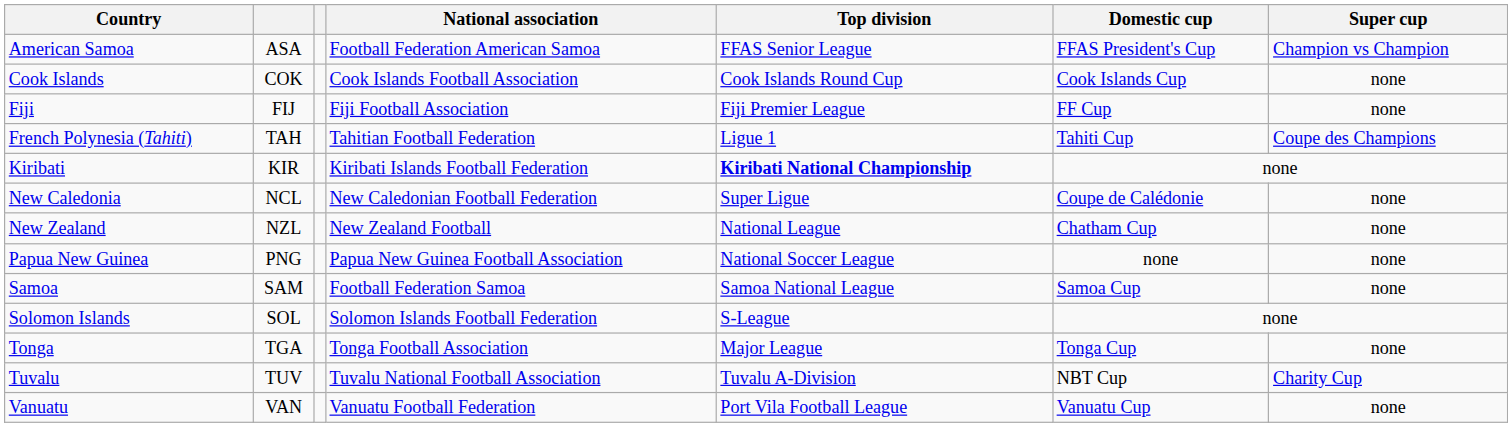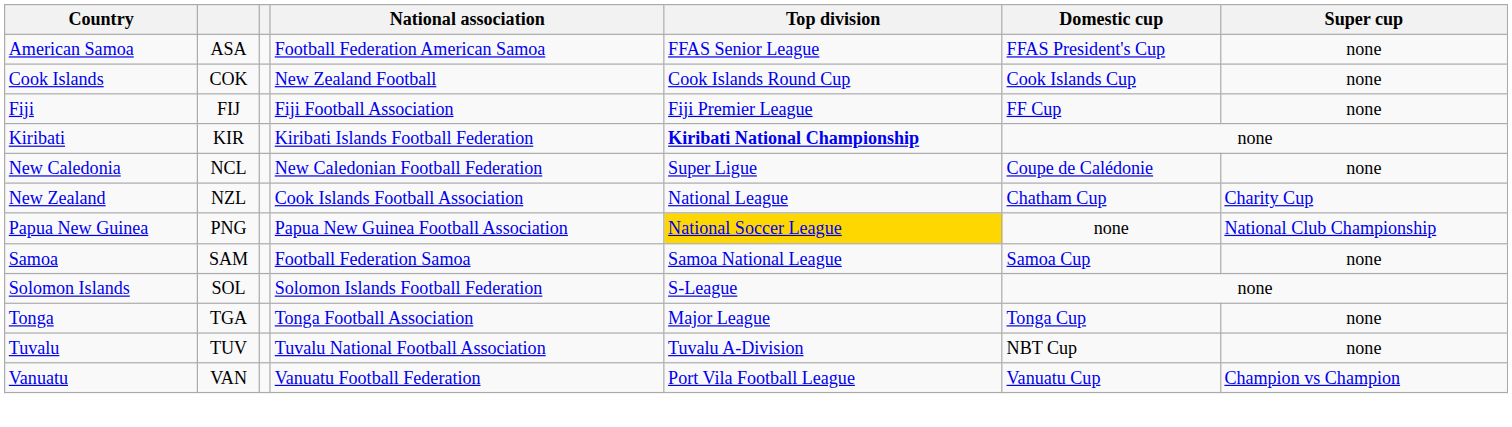American Samoa | Super cup: Champion vs Champion -> none
Cook Islands | National association: Cook Islands Football Association -> New Zealand Football
- row: French Polynesia (Tahiti) | TAH | Tahitian Football Federation | Ligue 1 | Tahiti Cup | Coupe des Champions
New Zealand | National association: New Zealand Football -> Cook Islands Football Association
New Zealand | Super cup: none -> Charity Cup
Papua New Guinea | Top division: no background -> gold background
Papua New Guinea | Super cup: none -> National Club Championship
Tuvalu | Super cup: Charity Cup -> none
Vanuatu | Super cup: none -> Champion vs Champion
